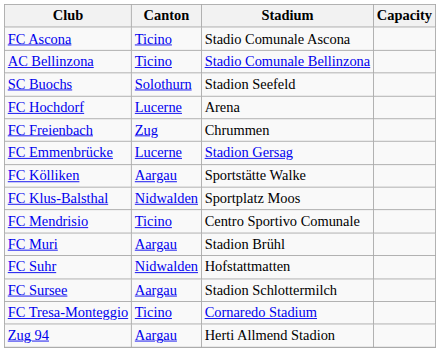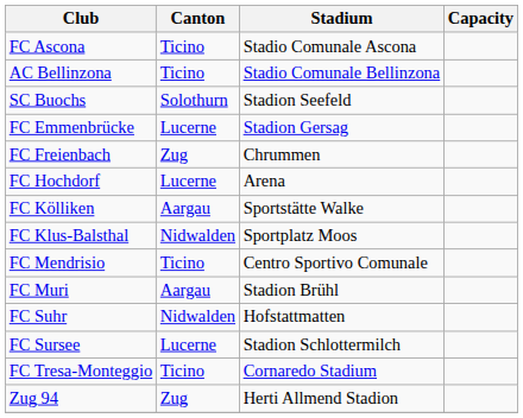rows swapped: FC Emmenbrücke <-> FC Hochdorf
FC Sursee | Canton: Aargau -> Lucerne
Zug 94 | Canton: Aargau -> Zug
